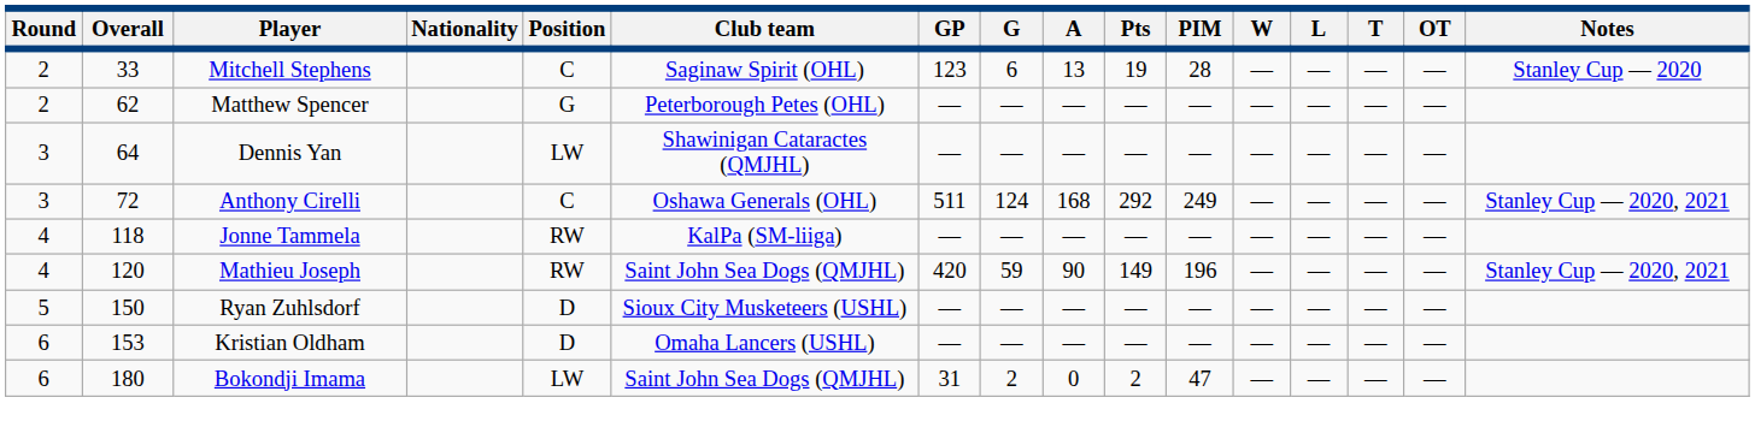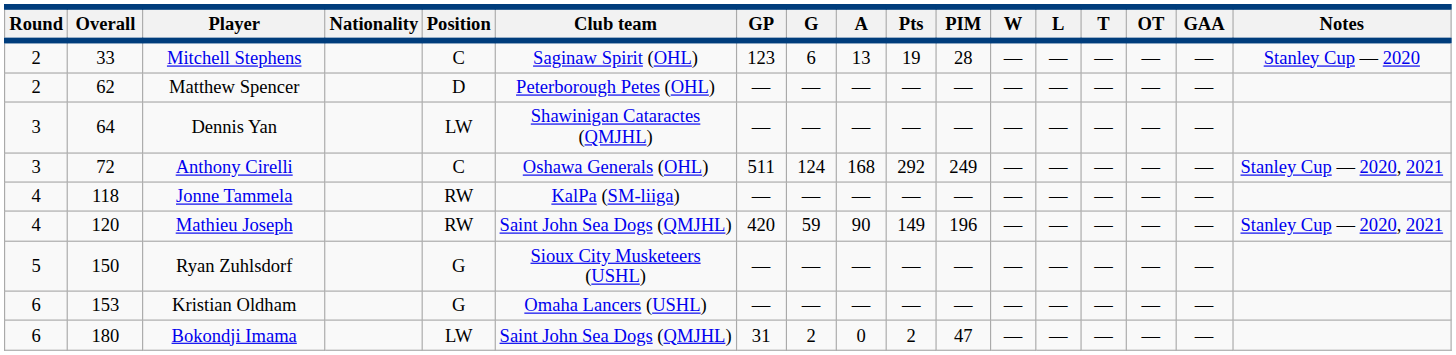+ column: GAA | — | — | — | — | — | — | — | — | —
Matthew Spencer | Position: G -> D
Ryan Zuhlsdorf | Position: D -> G
Kristian Oldham | Position: D -> G
